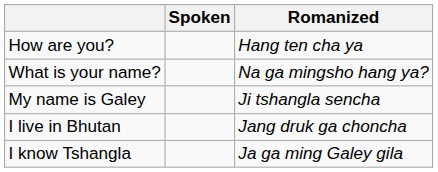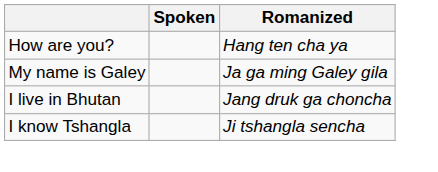- row: What is your name? | Na ga mingsho hang ya?
My name is Galey | Romanized: Ji tshangla sencha -> Ja ga ming Galey gila
I know Tshangla | Romanized: Ja ga ming Galey gila -> Ji tshangla sencha
